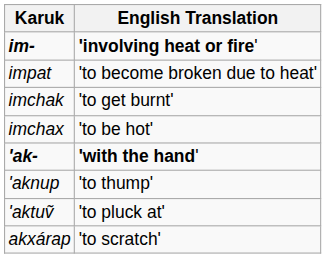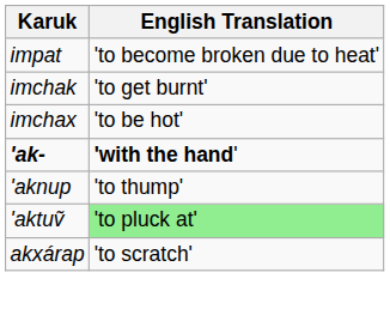- row: im- | 'involving heat or fire'
'aktuṽ | English Translation: no background -> lightgreen background
